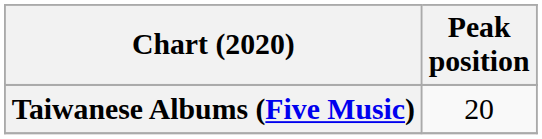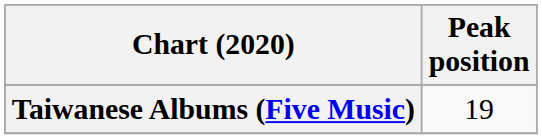Taiwanese Albums (Five Music) | Peak position: 20 -> 19
